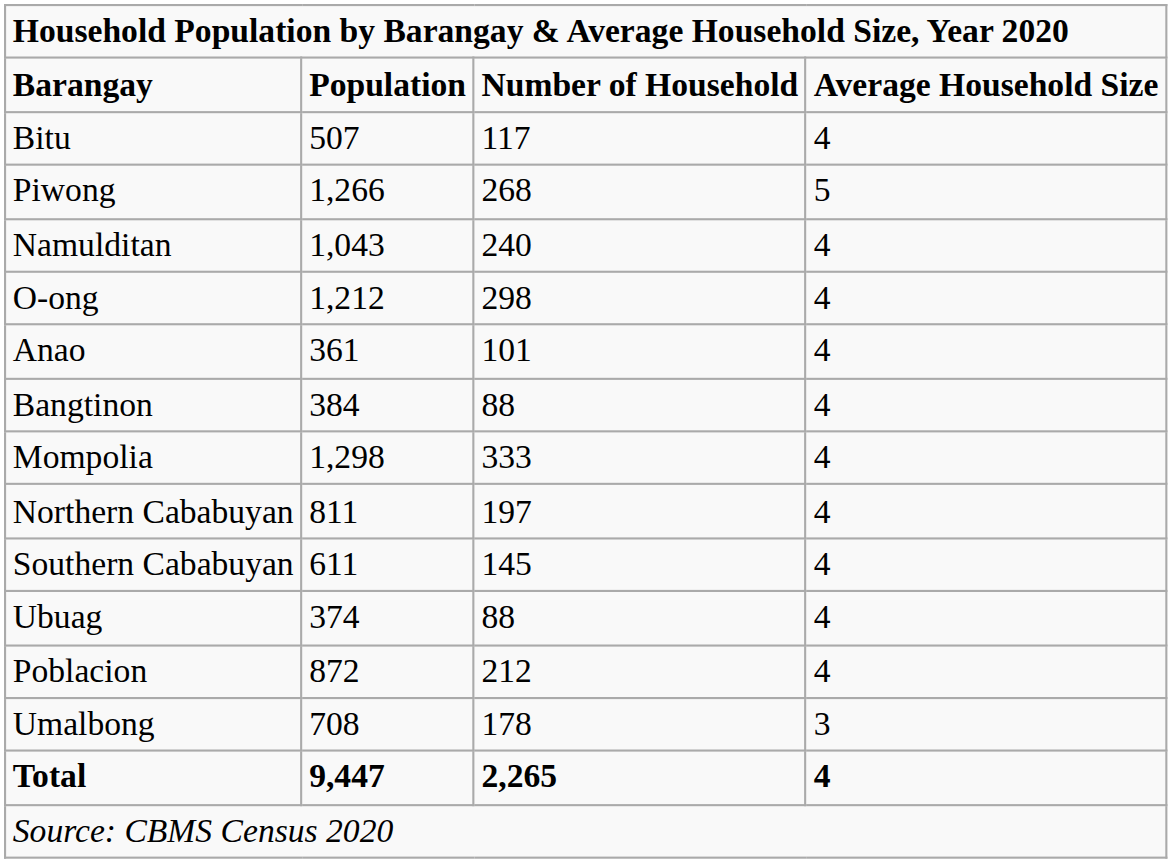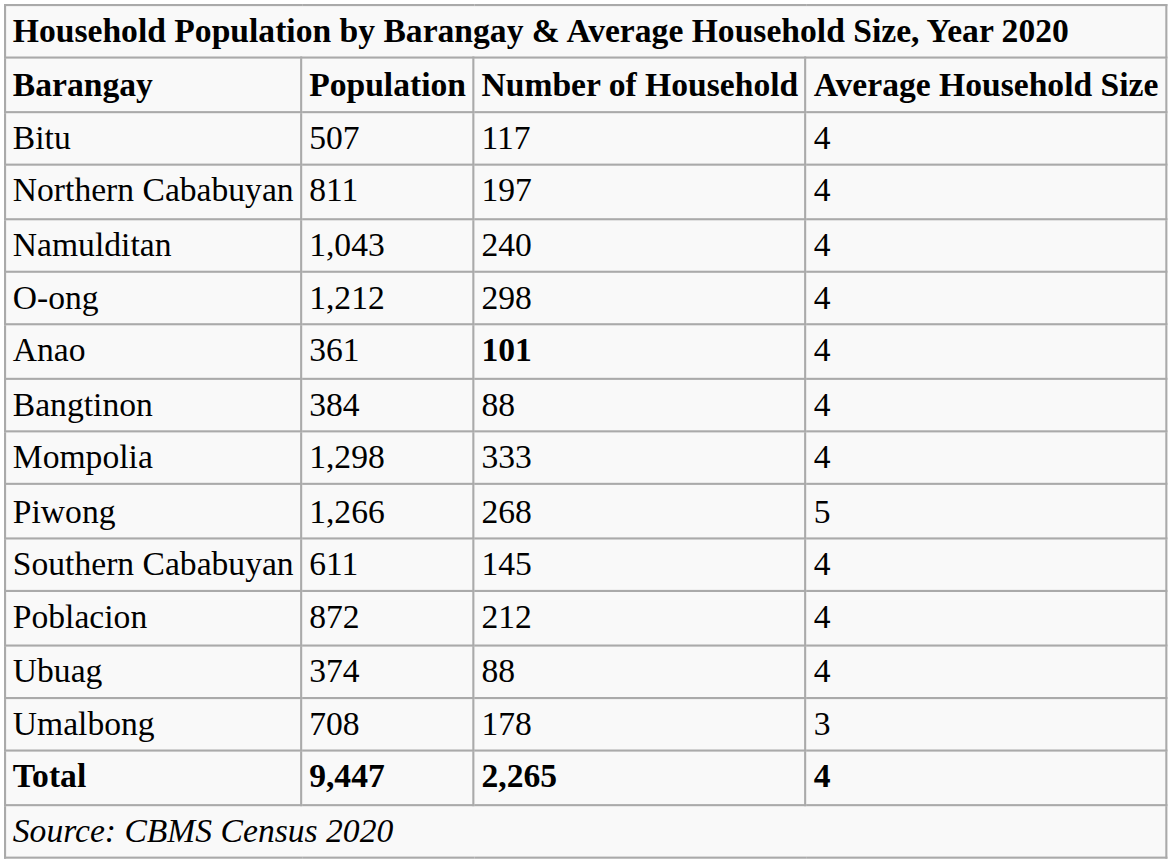rows swapped: Piwong <-> Northern Cababuyan
Anao | column 3: normal -> bold
rows swapped: Poblacion <-> Ubuag
